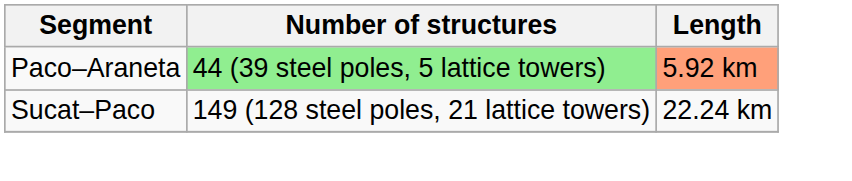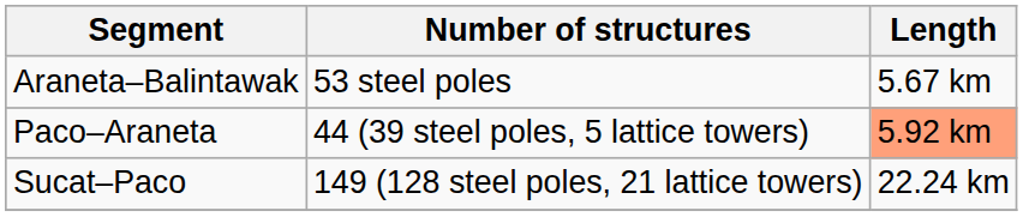+ row: Araneta–Balintawak | 53 steel poles | 5.67 km
Paco–Araneta | Number of structures: lightgreen background -> no background
